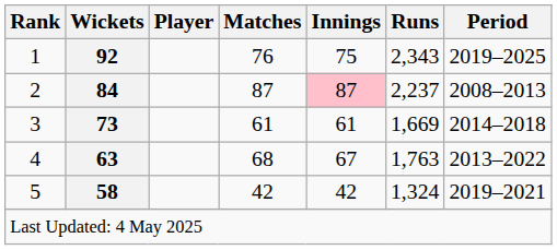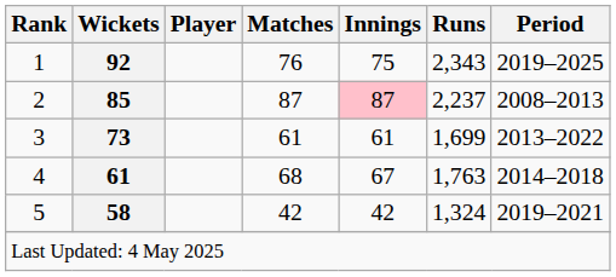2 | Wickets: 84 -> 85
3 | Runs: 1,669 -> 1,699
3 | Period: 2014–2018 -> 2013–2022
4 | Wickets: 63 -> 61
4 | Period: 2013–2022 -> 2014–2018
